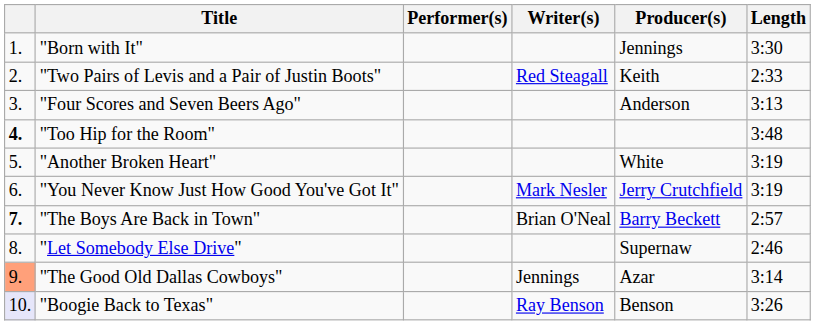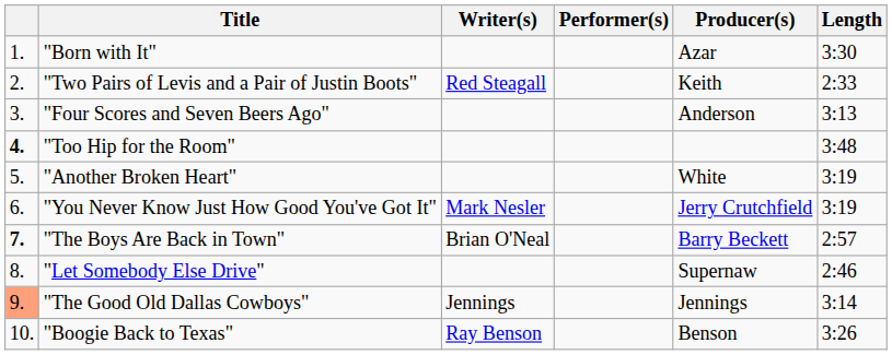columns swapped: Performer(s) <-> Writer(s)
"Born with It" | Producer(s): Jennings -> Azar
"The Good Old Dallas Cowboys" | Producer(s): Azar -> Jennings
"Boogie Back to Texas" | column 1: lavender background -> no background
